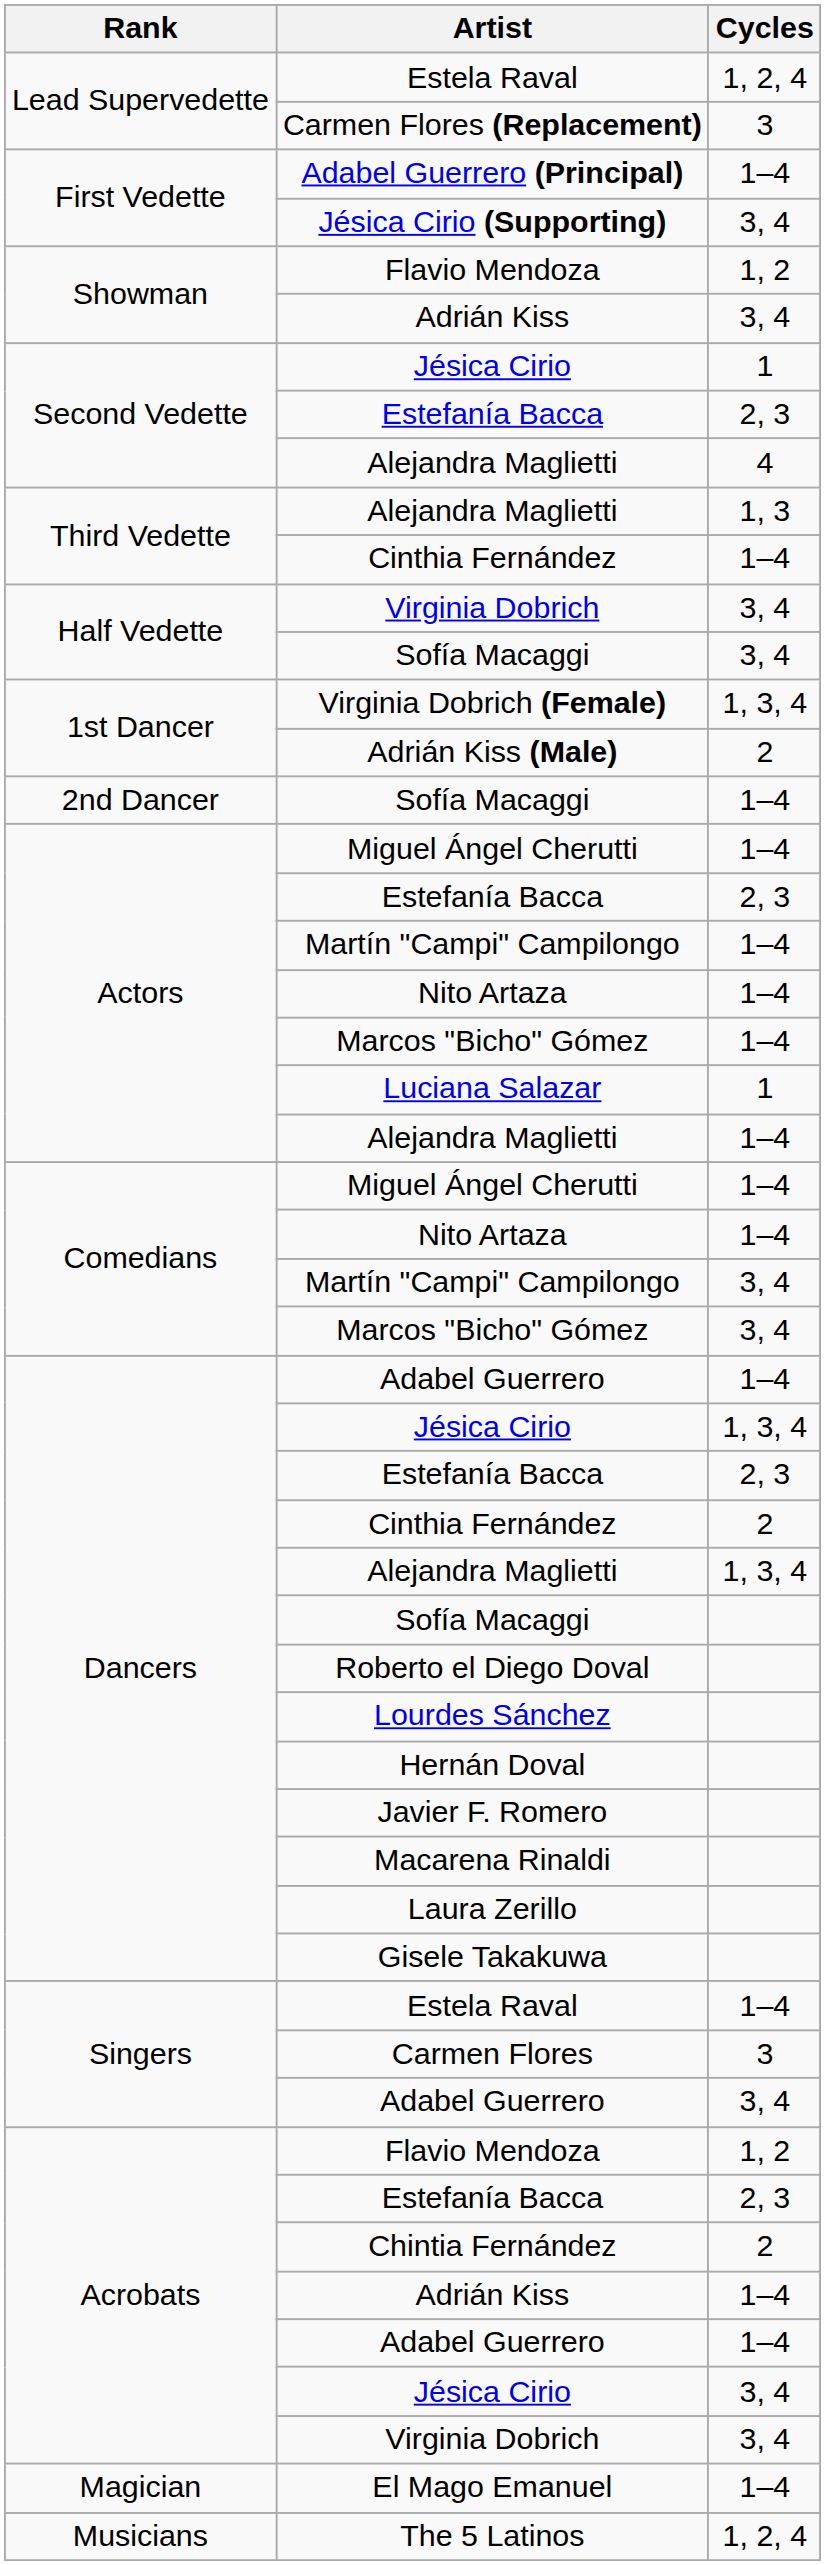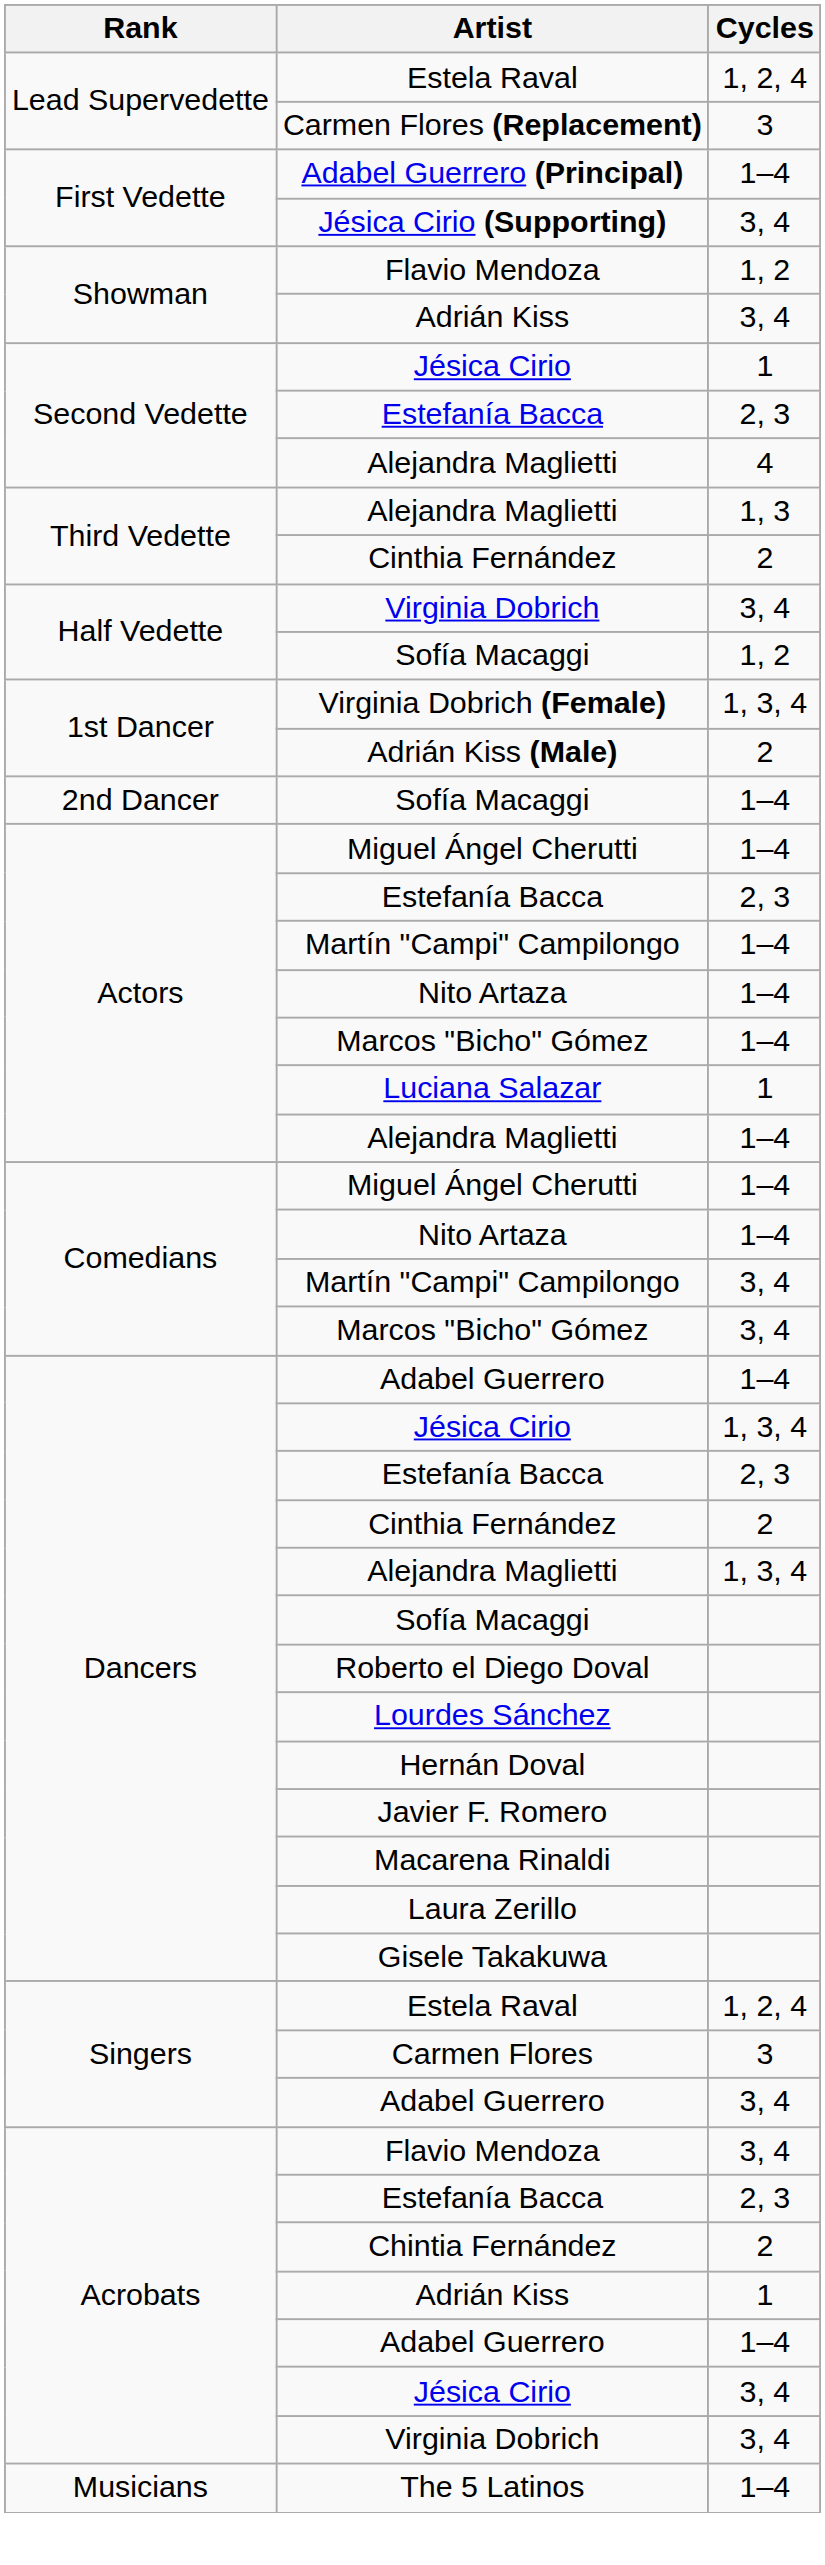Third Vedette / Cinthia Fernández | Cycles: 1–4 -> 2
Half Vedette / Sofía Macaggi | Cycles: 3, 4 -> 1, 2
Singers / Estela Raval | Cycles: 1–4 -> 1, 2, 4
Acrobats / Flavio Mendoza | Cycles: 1, 2 -> 3, 4
Acrobats / Adrián Kiss | Cycles: 1–4 -> 1
- row: Magician | El Mago Emanuel | 1–4
The 5 Latinos | Cycles: 1, 2, 4 -> 1–4
